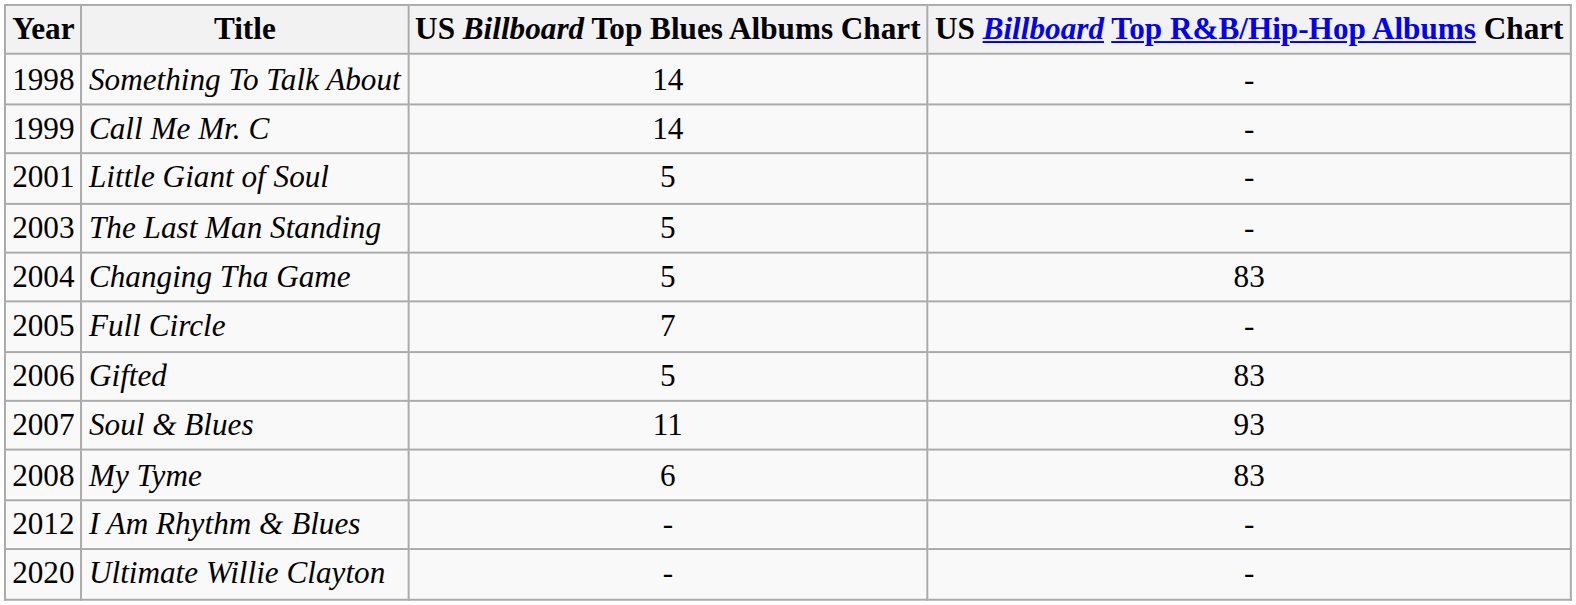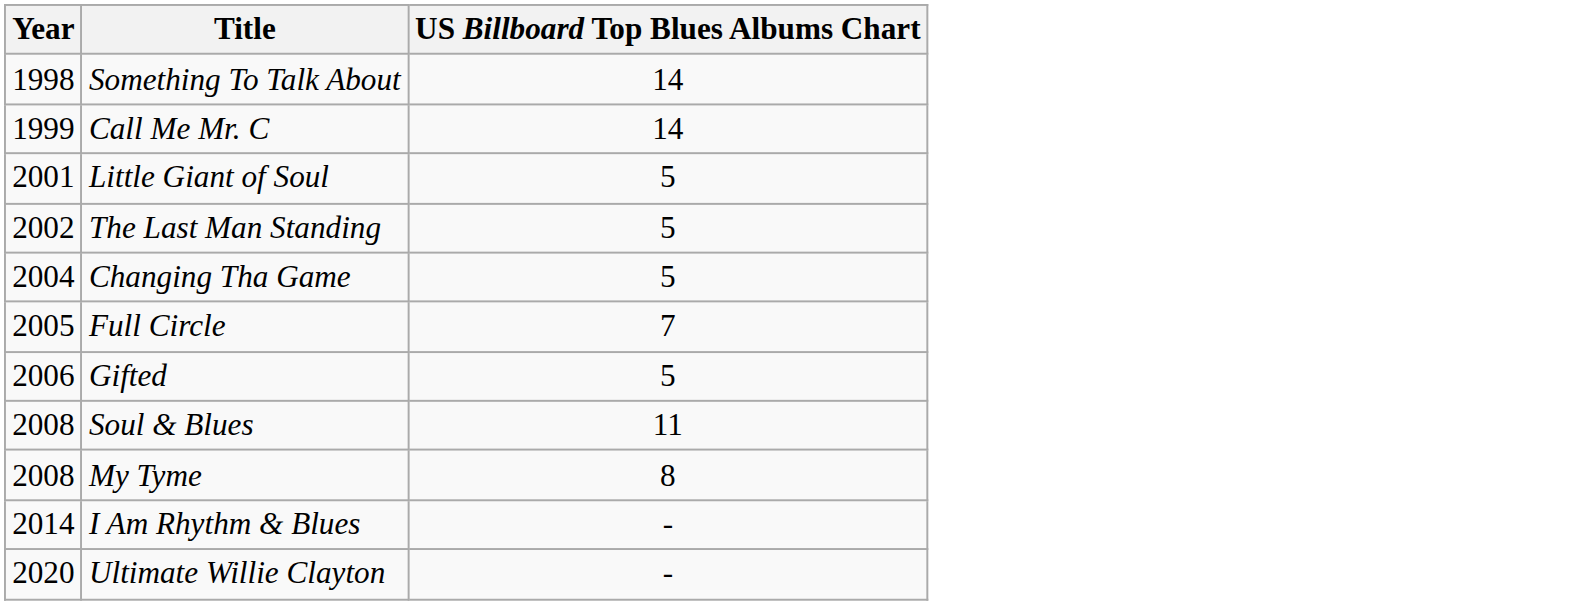- column: US Billboard Top R&B/Hip-Hop Albums Chart | - | - | - | - | 83 | - | 83 | 93 | 83 | - | -
The Last Man Standing | Year: 2003 -> 2002
Soul & Blues | Year: 2007 -> 2008
My Tyme | US Billboard Top Blues Albums Chart: 6 -> 8
I Am Rhythm & Blues | Year: 2012 -> 2014
